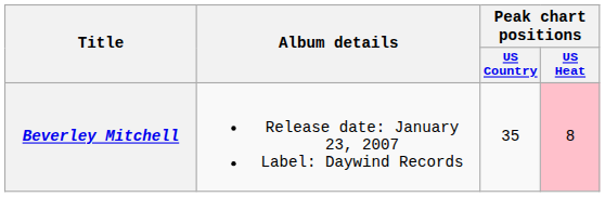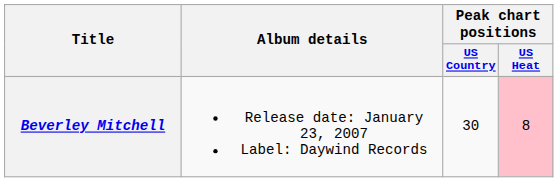Beverley Mitchell | Peak chart positions / US Country: 35 -> 30
